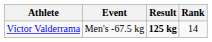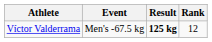Víctor Valderrama | Rank: 14 -> 12
